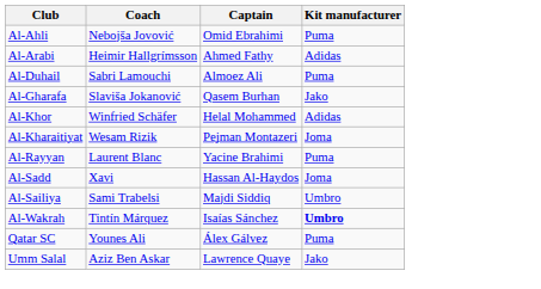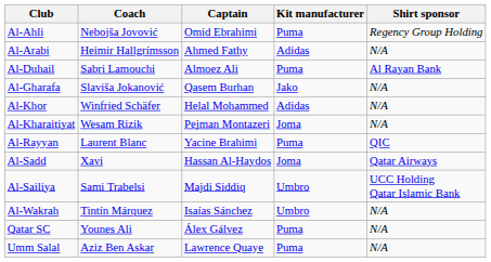+ column: Shirt sponsor | Regency Group Holding | N/A | Al Rayan Bank | N/A | N/A | N/A | QIC | Qatar Airways | UCC Holding Qatar Islamic Bank | N/A | N/A | N/A
Al-Wakrah | Kit manufacturer: bold -> normal
Umm Salal | Kit manufacturer: Jako -> Puma
